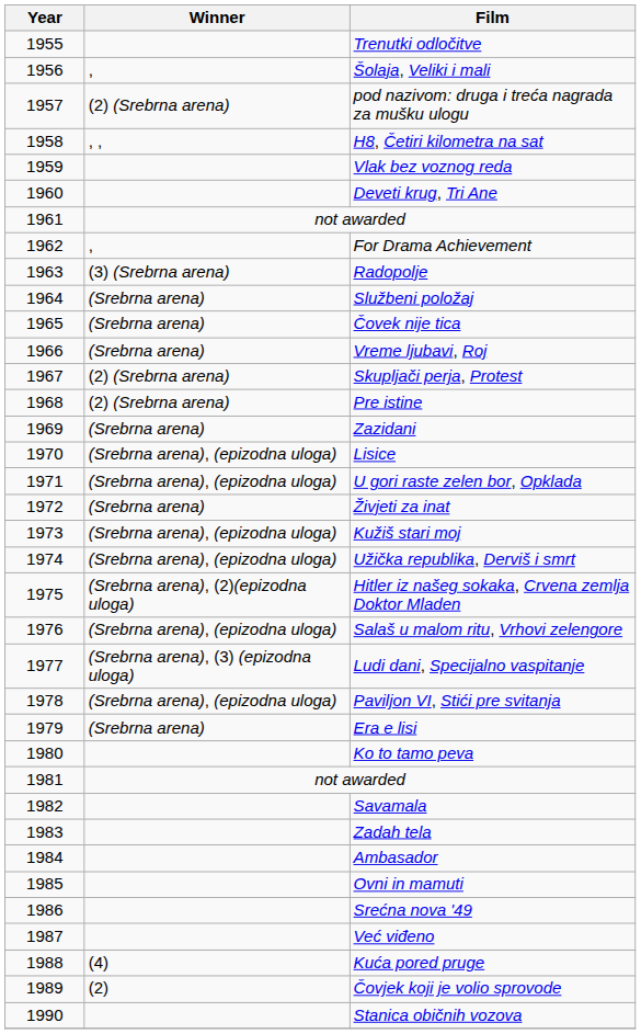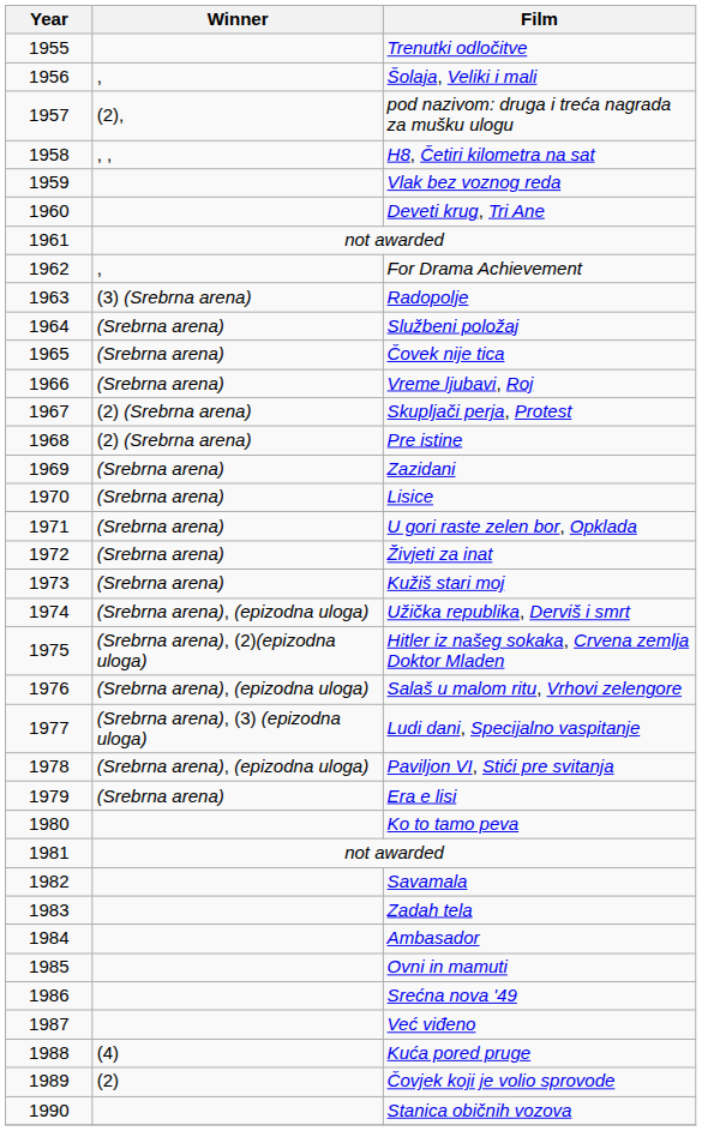pod nazivom: druga i treća nagrada za mušku ulogu | Winner: (2) (Srebrna arena) -> (2),
Lisice | Winner: (Srebrna arena), (epizodna uloga) -> (Srebrna arena)
U gori raste zelen bor, Opklada | Winner: (Srebrna arena), (epizodna uloga) -> (Srebrna arena)
Kužiš stari moj | Winner: (Srebrna arena), (epizodna uloga) -> (Srebrna arena)
